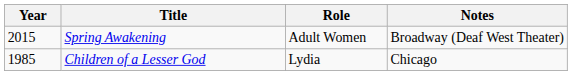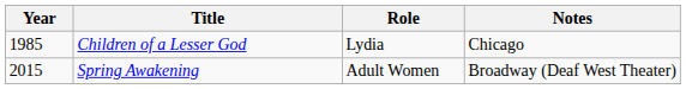rows swapped: Children of a Lesser God <-> Spring Awakening
